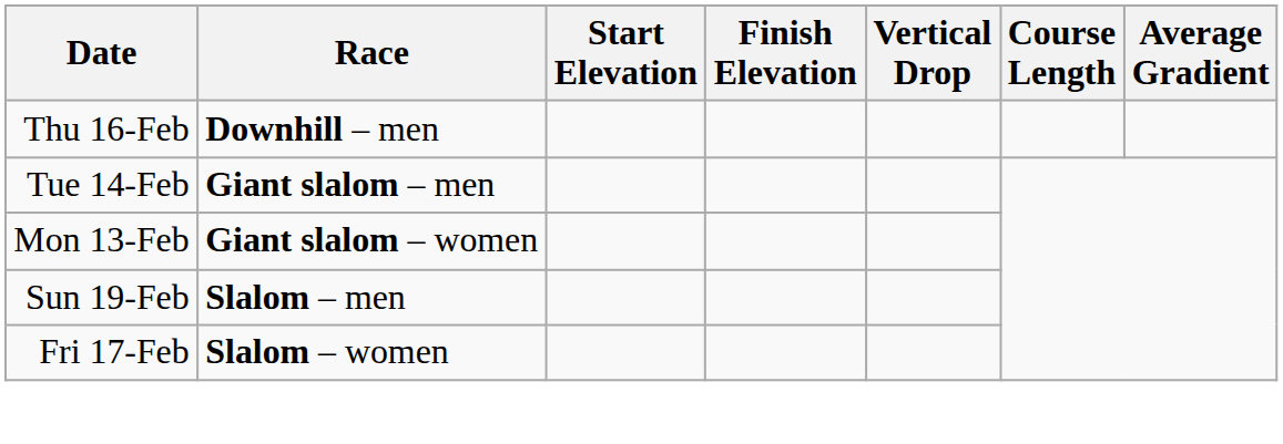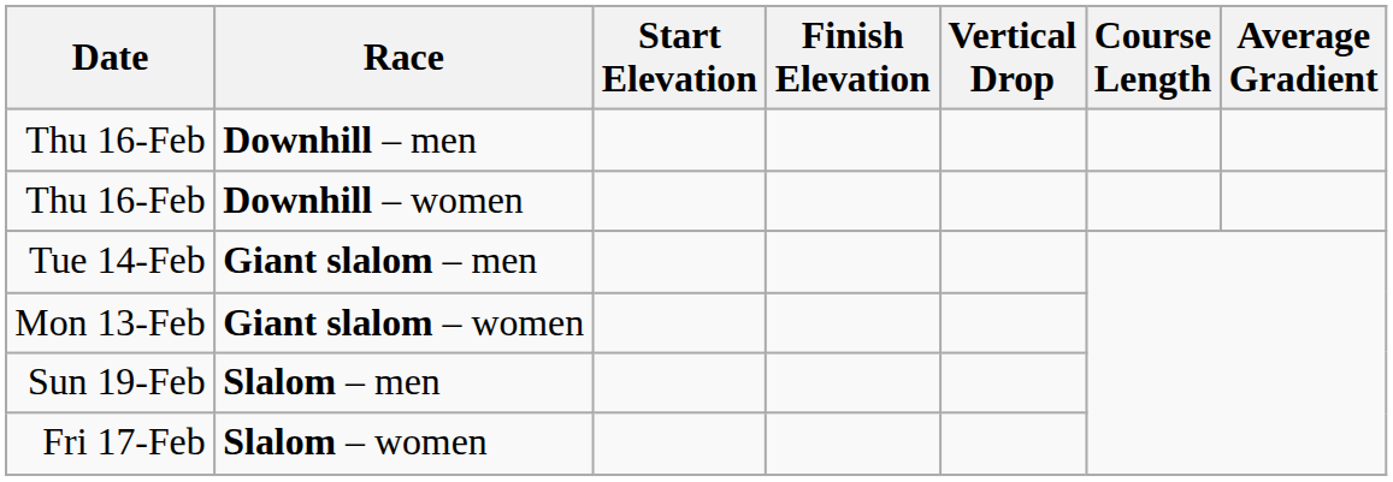+ row: Thu 16-Feb | Downhill – women
